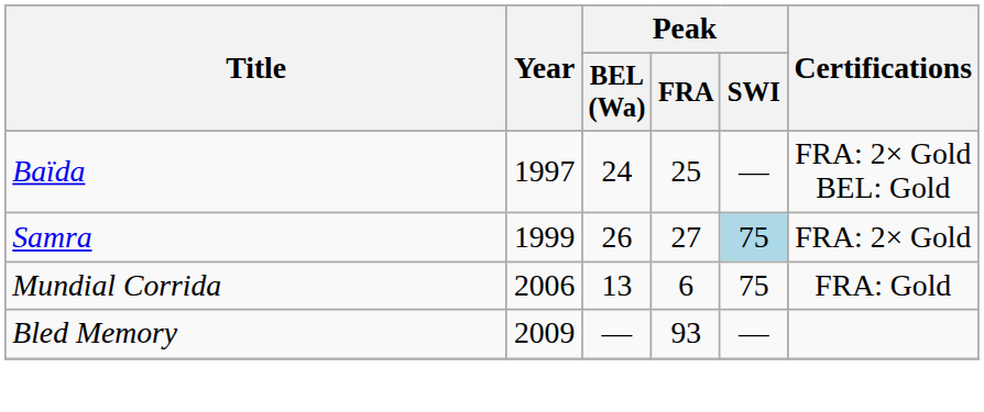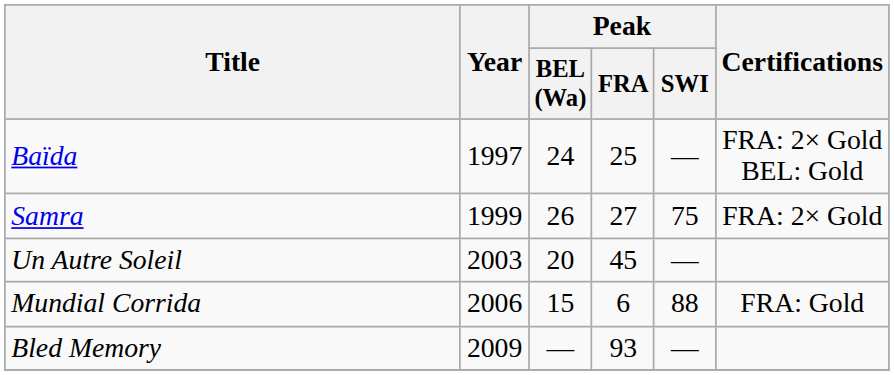Samra | Peak / SWI: lightblue background -> no background
+ row: Un Autre Soleil | 2003 | 20 | 45 | —
Mundial Corrida | Peak / BEL (Wa): 13 -> 15
Mundial Corrida | Peak / SWI: 75 -> 88
